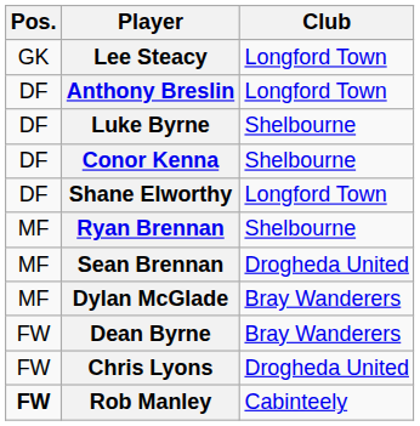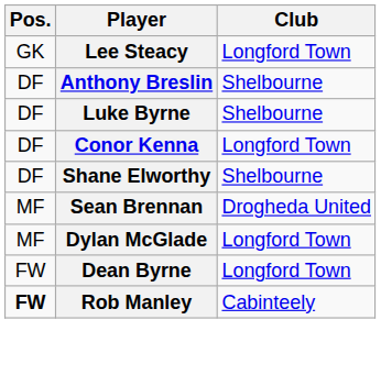Anthony Breslin | Club: Longford Town -> Shelbourne
Conor Kenna | Club: Shelbourne -> Longford Town
Shane Elworthy | Club: Longford Town -> Shelbourne
- row: MF | Ryan Brennan | Shelbourne
Dylan McGlade | Club: Bray Wanderers -> Longford Town
Dean Byrne | Club: Bray Wanderers -> Longford Town
- row: FW | Chris Lyons | Drogheda United
